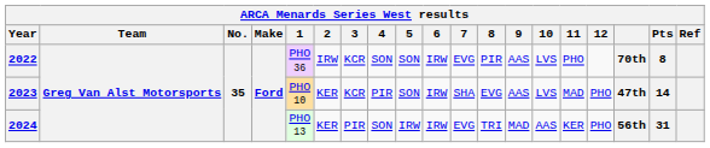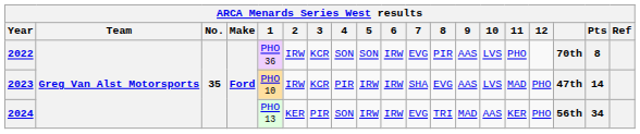2023 | 2: KER -> IRW
2023 | 5: SON -> IRW
2024 | Pts: 31 -> 34
